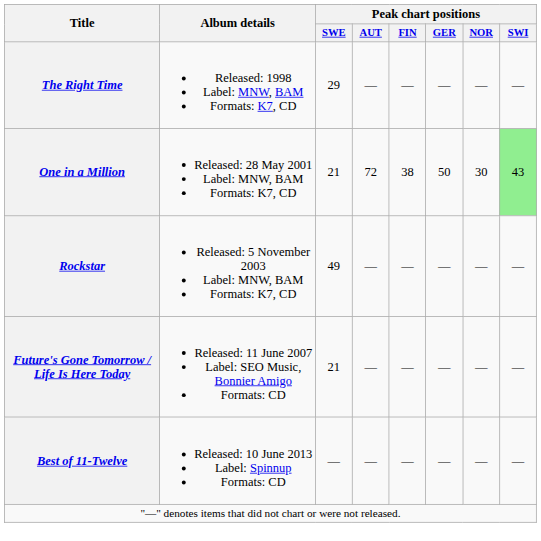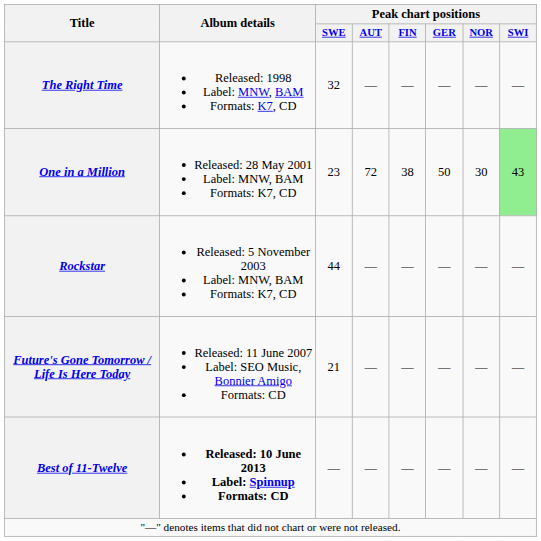The Right Time | Peak chart positions / SWE: 29 -> 32
One in a Million | Peak chart positions / SWE: 21 -> 23
Rockstar | Peak chart positions / SWE: 49 -> 44
Best of 11-Twelve | Album details: normal -> bold
